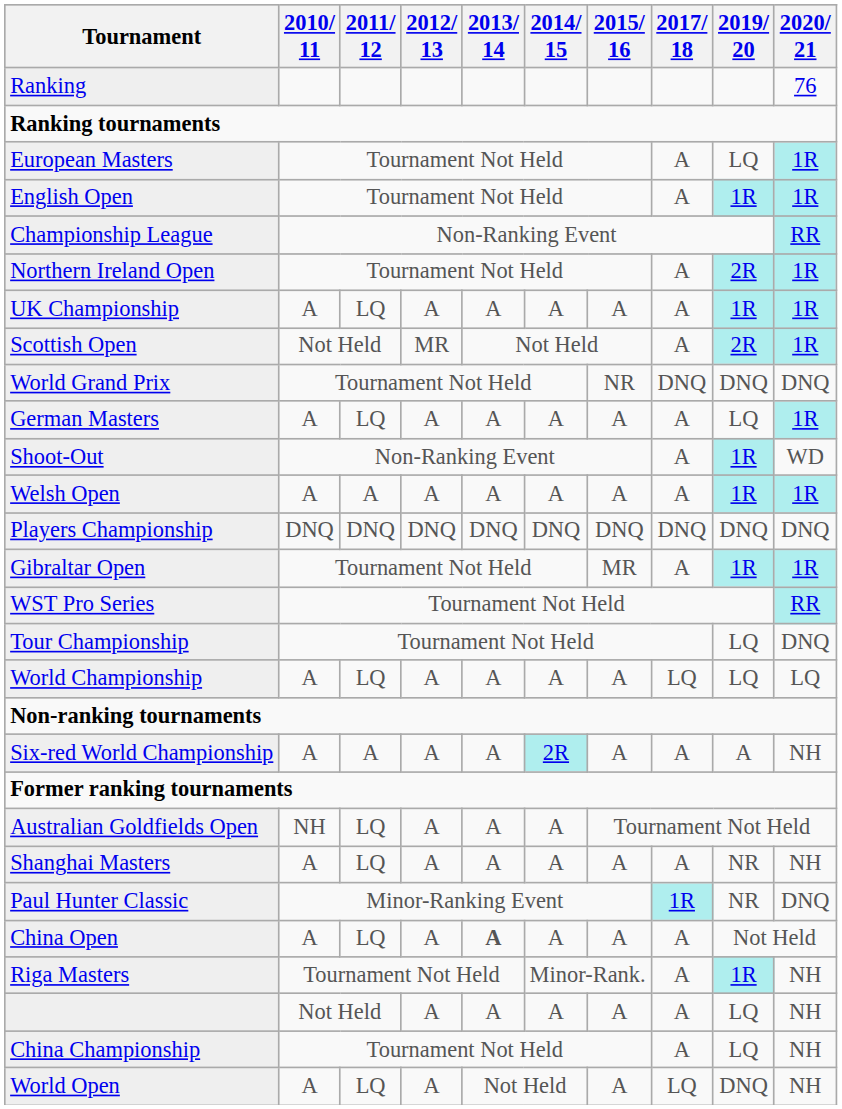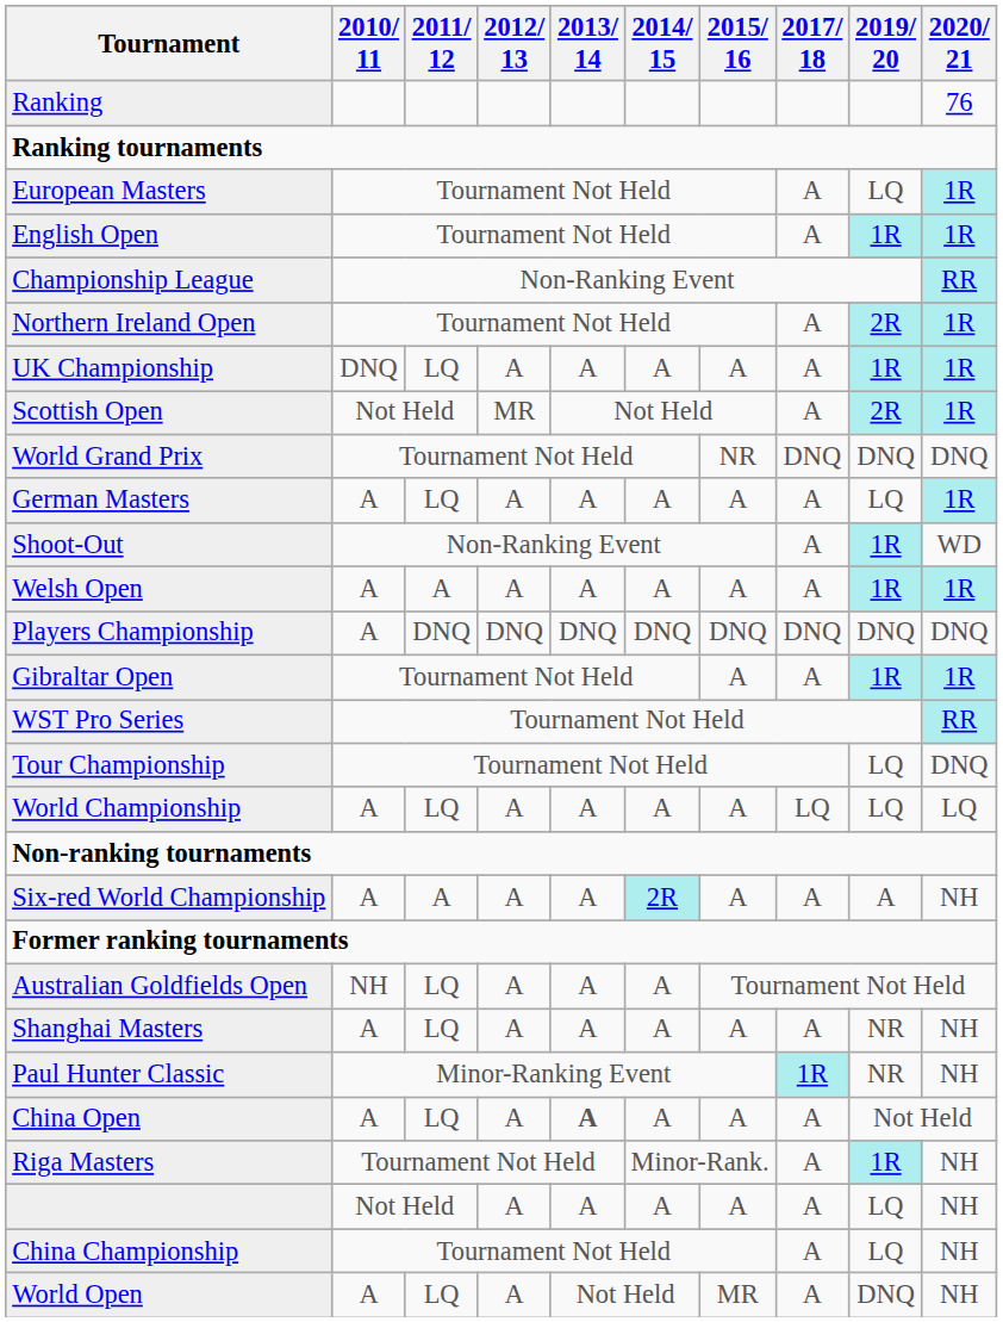UK Championship | 2010/ 11: A -> DNQ
Players Championship | 2010/ 11: DNQ -> A
Gibraltar Open | 2015/ 16: MR -> A
Paul Hunter Classic | 2020/ 21: DNQ -> NH
World Open | 2015/ 16: A -> MR
World Open | 2017/ 18: LQ -> A
